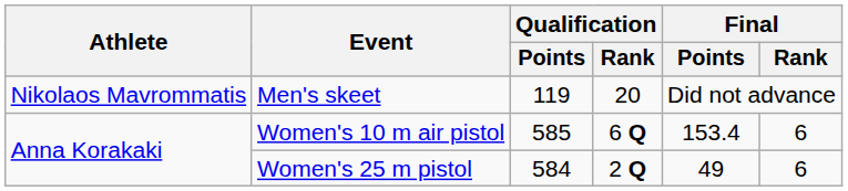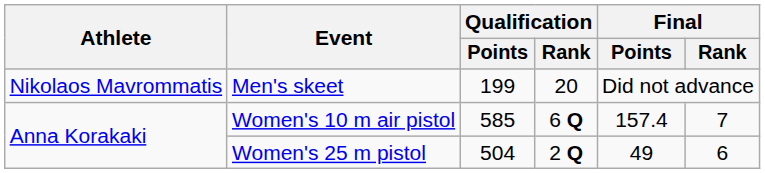Men's skeet | Qualification / Points: 119 -> 199
Women's 10 m air pistol | Final / Points: 153.4 -> 157.4
Women's 10 m air pistol | Final / Rank: 6 -> 7
Women's 25 m pistol | Qualification / Points: 584 -> 504
